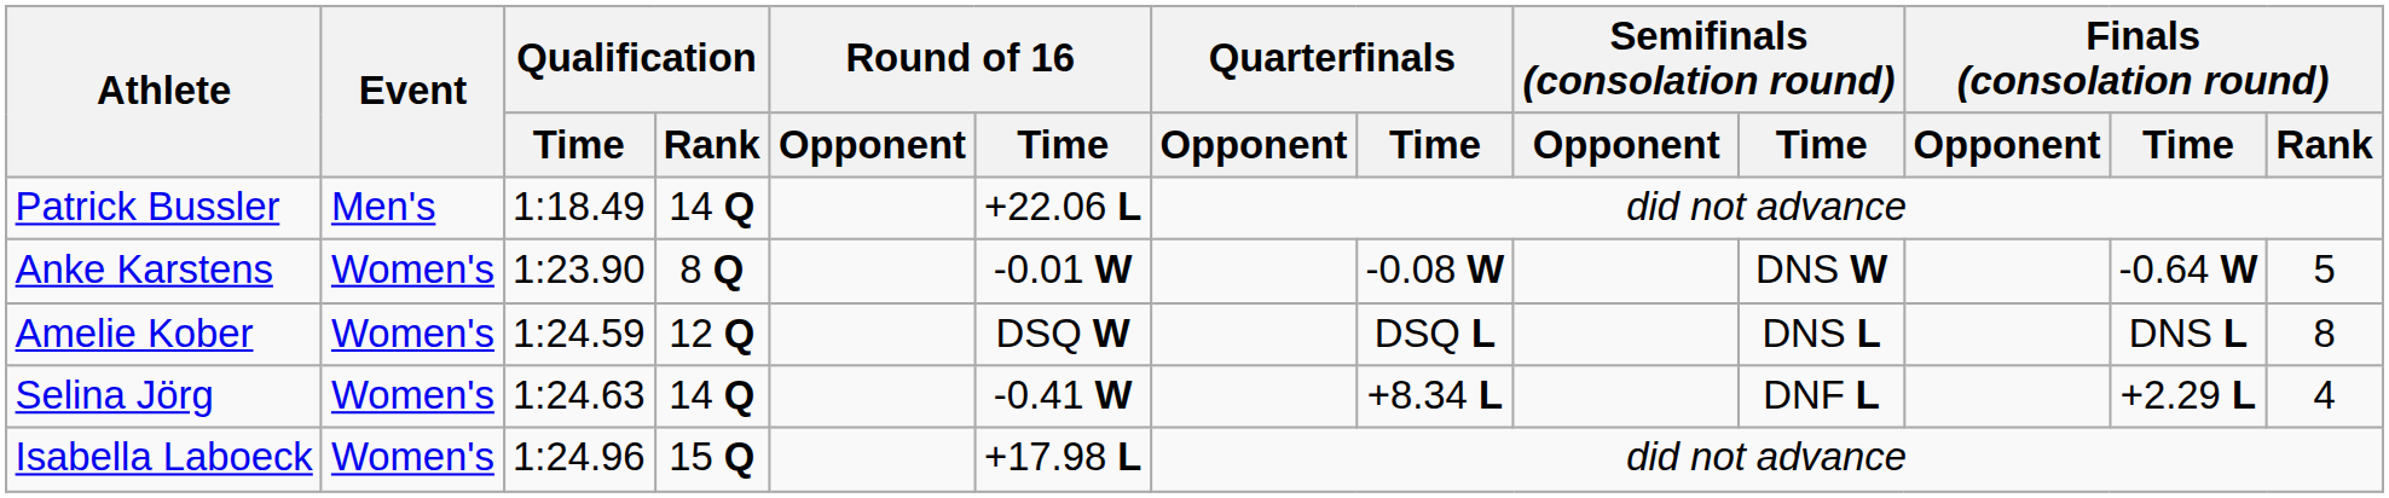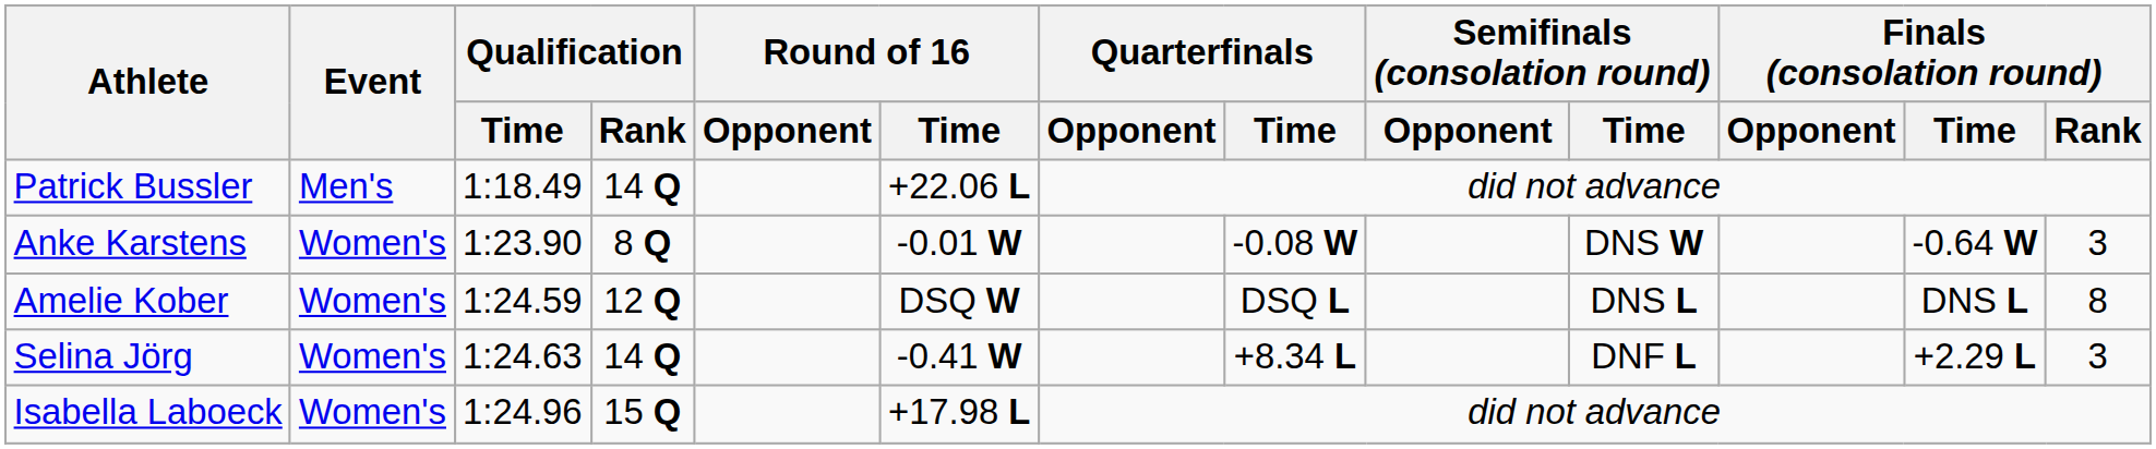Anke Karstens | Finals (consolation round) / Rank: 5 -> 3
Selina Jörg | Finals (consolation round) / Rank: 4 -> 3
